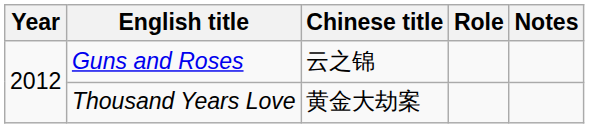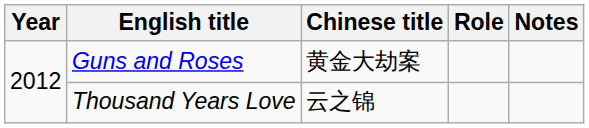Guns and Roses | Chinese title: 云之锦 -> 黄金大劫案
Thousand Years Love | Chinese title: 黄金大劫案 -> 云之锦
